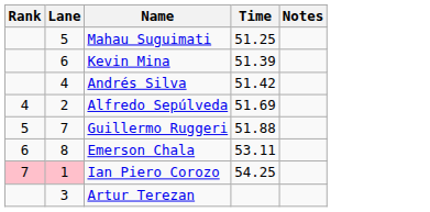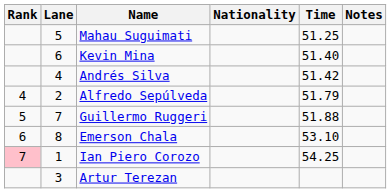+ column: Nationality
Kevin Mina | Time: 51.39 -> 51.40
Alfredo Sepúlveda | Time: 51.69 -> 51.79
Emerson Chala | Time: 53.11 -> 53.10
Ian Piero Corozo | Lane: pink background -> no background
